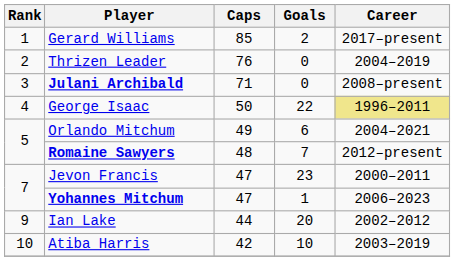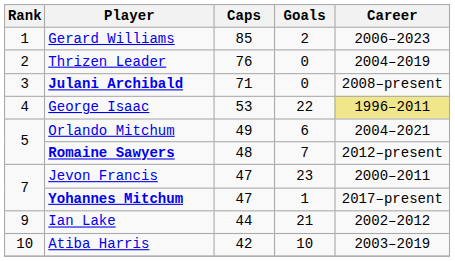Gerard Williams | Career: 2017–present -> 2006–2023
George Isaac | Caps: 50 -> 53
Yohannes Mitchum | Career: 2006–2023 -> 2017–present
Ian Lake | Goals: 20 -> 21
